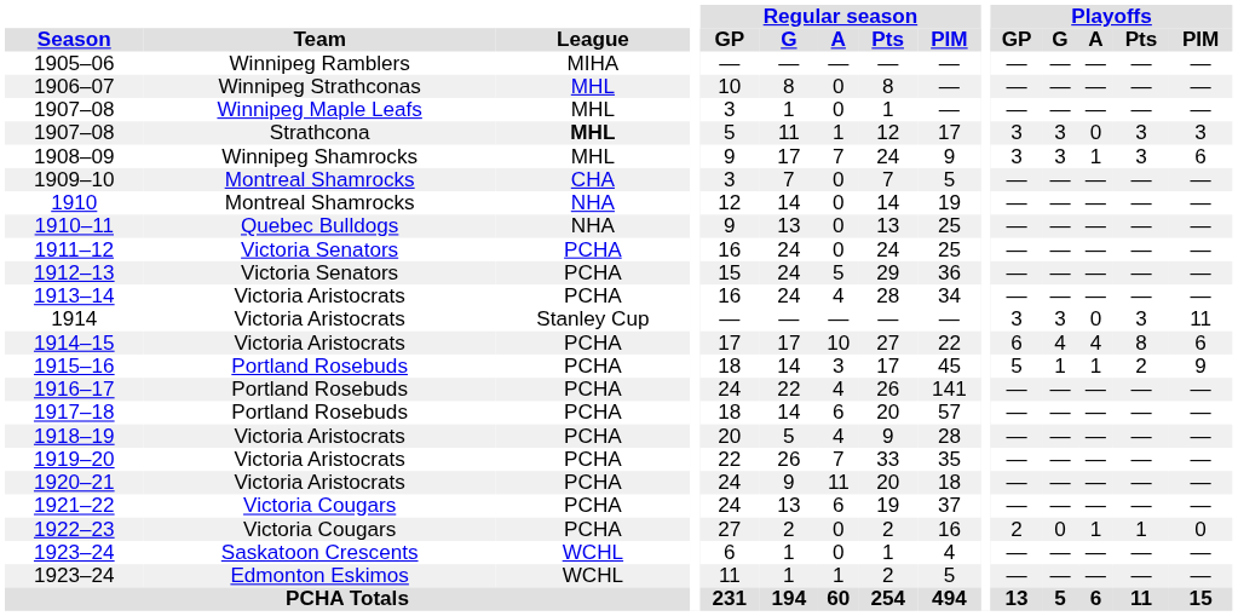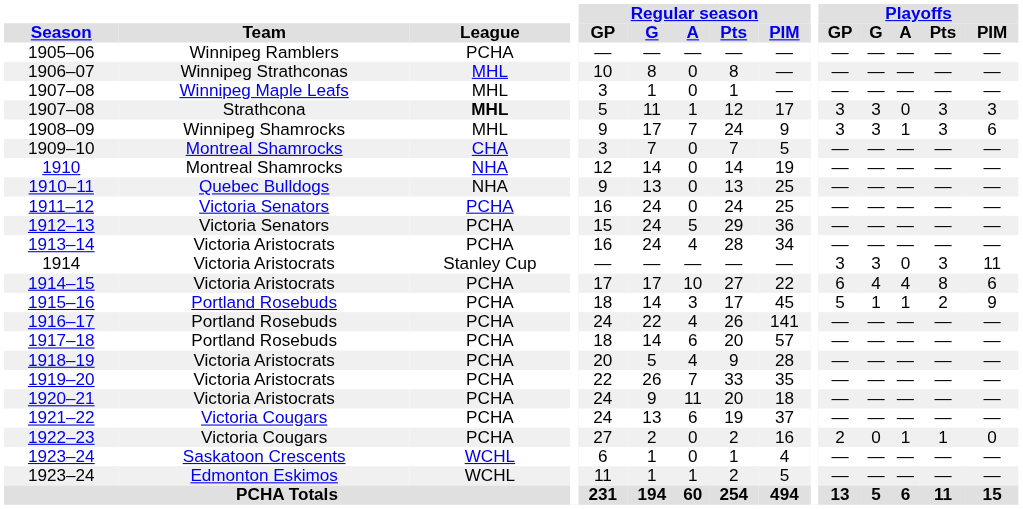1905–06 | League: MIHA -> PCHA
